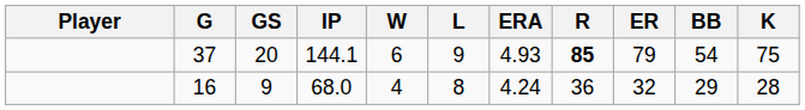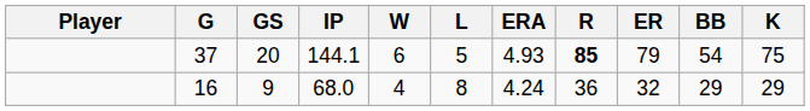37 | L: 9 -> 5
16 | K: 28 -> 29
